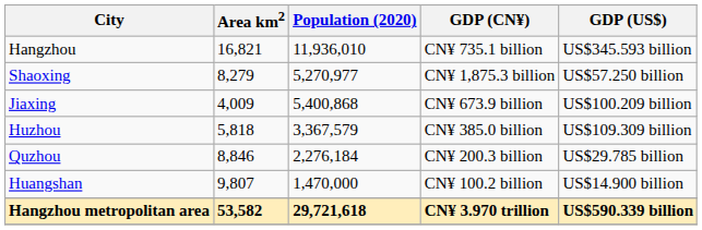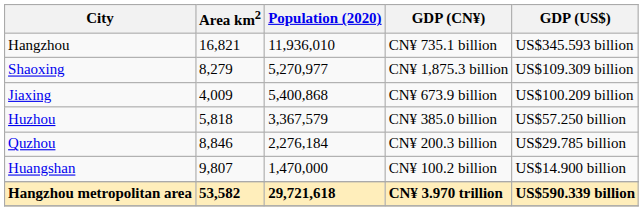Shaoxing | GDP (US$): US$57.250 billion -> US$109.309 billion
Huzhou | GDP (US$): US$109.309 billion -> US$57.250 billion
